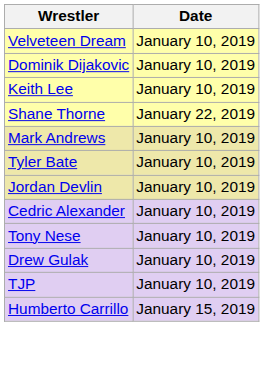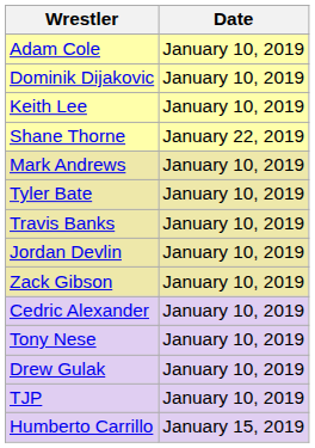+ row: Adam Cole | January 10, 2019
- row: Velveteen Dream | January 10, 2019
+ row: Travis Banks | January 10, 2019
+ row: Zack Gibson | January 10, 2019
